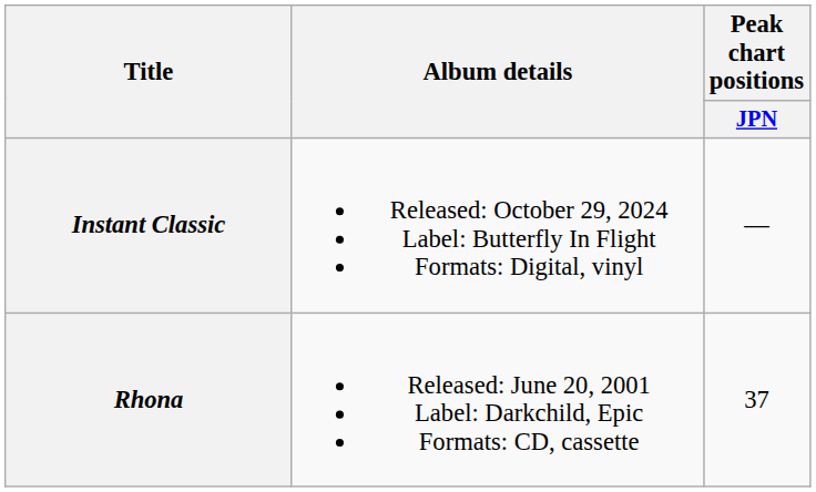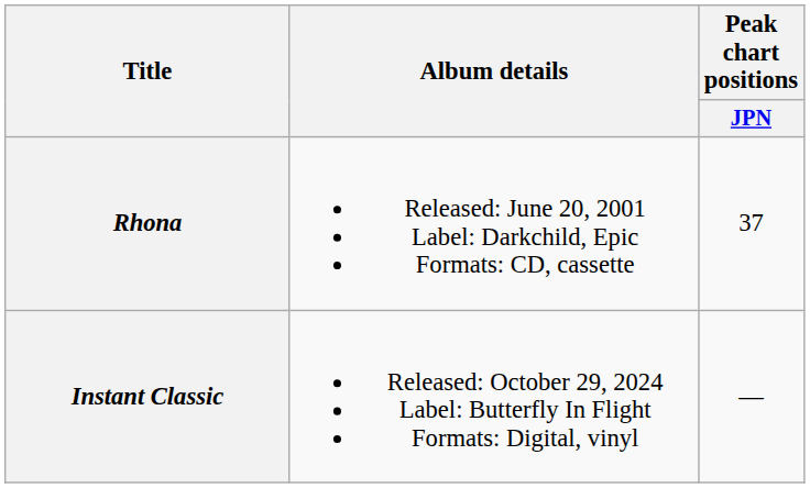rows swapped: Rhona <-> Instant Classic
